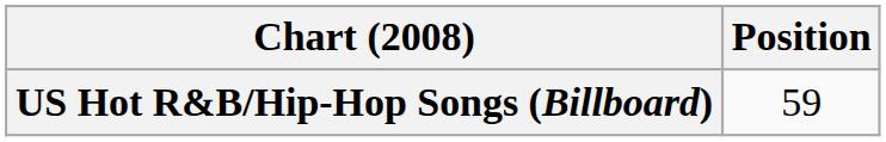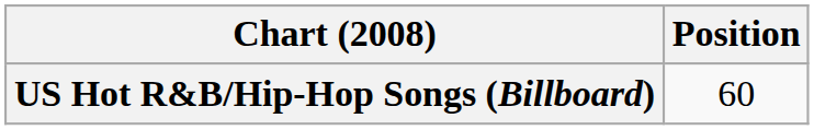US Hot R&B/Hip-Hop Songs (Billboard) | Position: 59 -> 60
